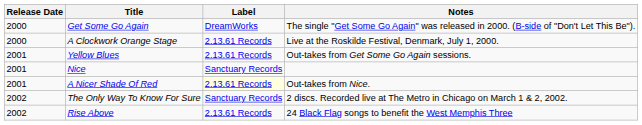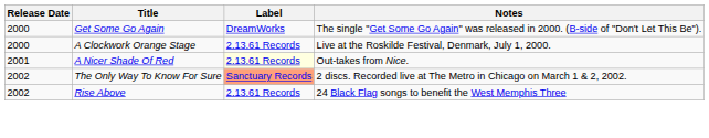- row: 2001 | Yellow Blues | 2.13.61 Records | Out-takes from Get Some Go Again sessions.
- row: 2001 | Nice | Sanctuary Records
The Only Way To Know For Sure | Label: no background -> lightsalmon background
